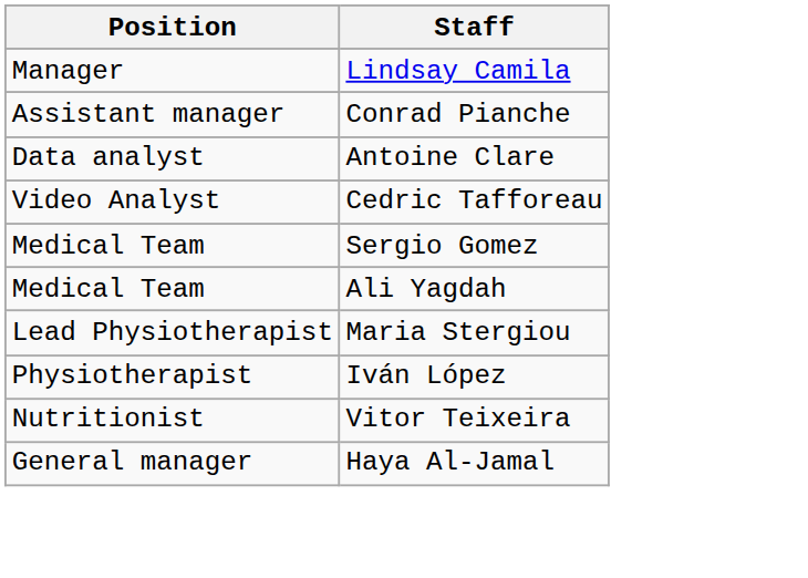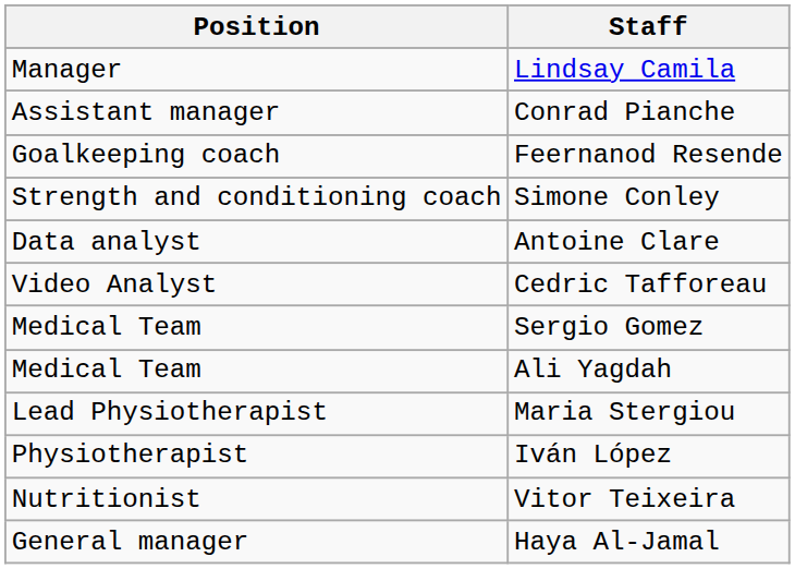+ row: Goalkeeping coach | Feernanod Resende
+ row: Strength and conditioning coach | Simone Conley
